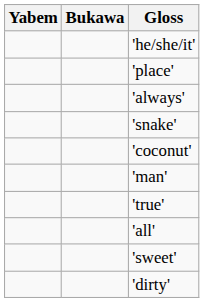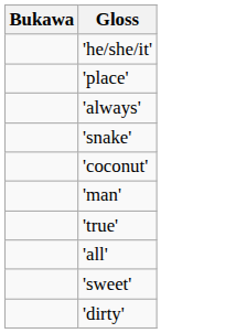- column: Yabem
